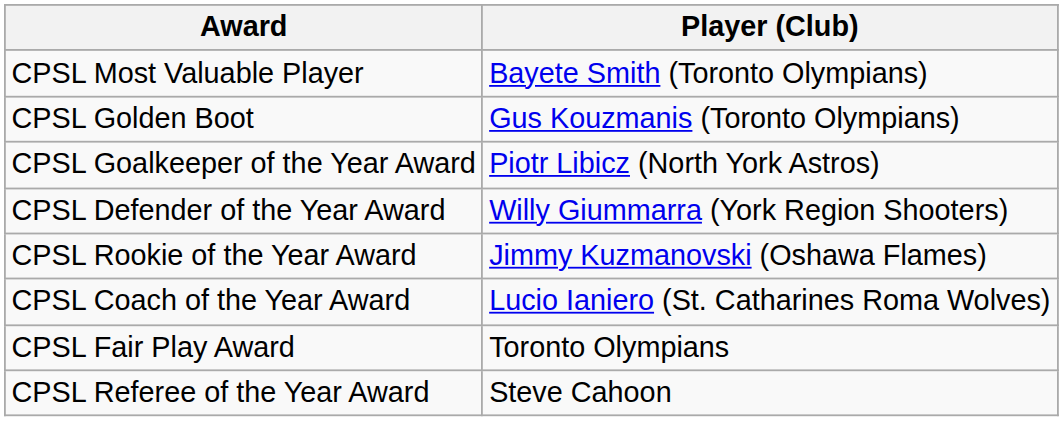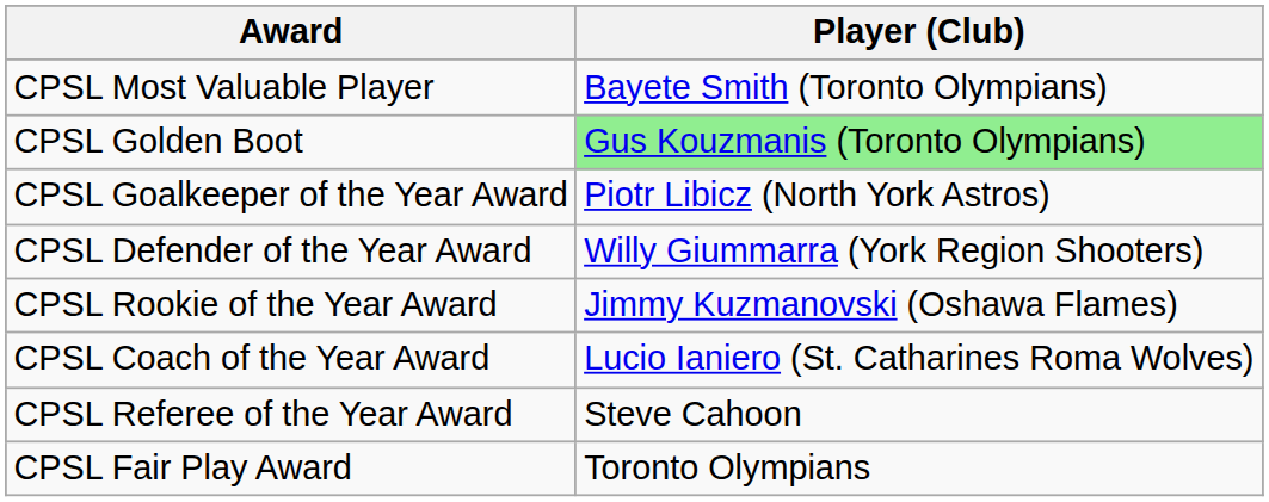CPSL Golden Boot | Player (Club): no background -> lightgreen background
rows swapped: CPSL Referee of the Year Award <-> CPSL Fair Play Award
